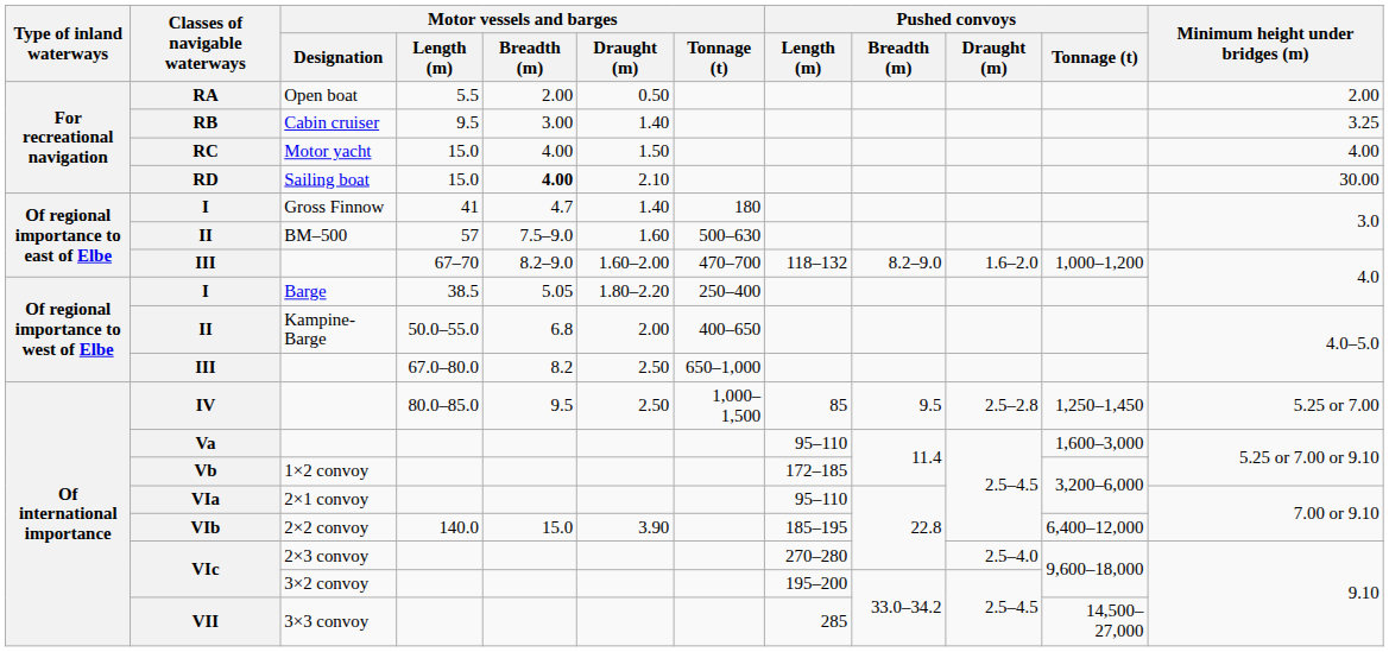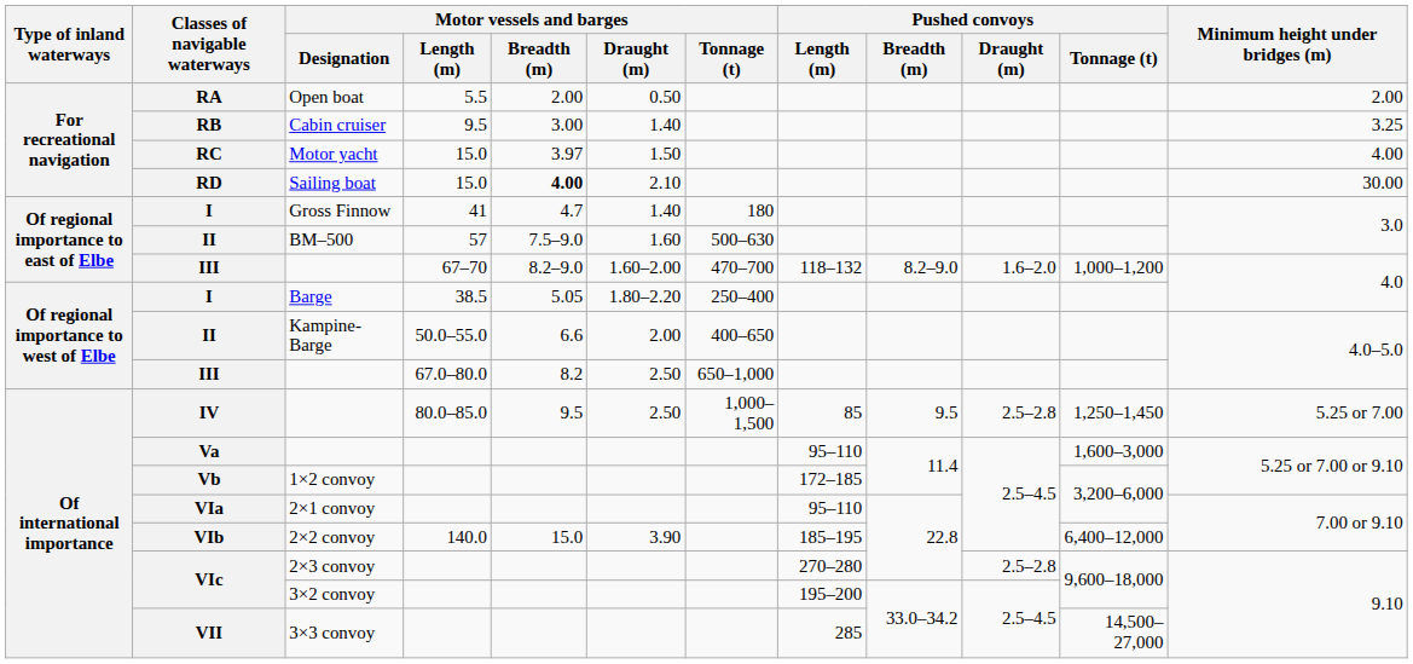Motor yacht | Motor vessels and barges / Breadth (m): 4.00 -> 3.97
Kampine-Barge | Motor vessels and barges / Breadth (m): 6.8 -> 6.6
2×3 convoy | Pushed convoys / Draught (m): 2.5–4.0 -> 2.5–2.8
